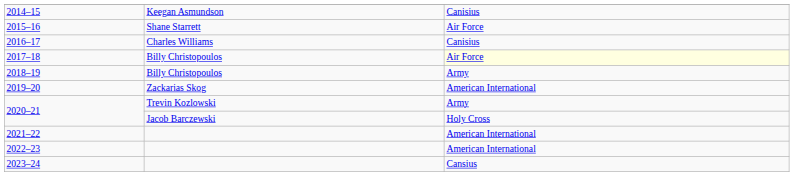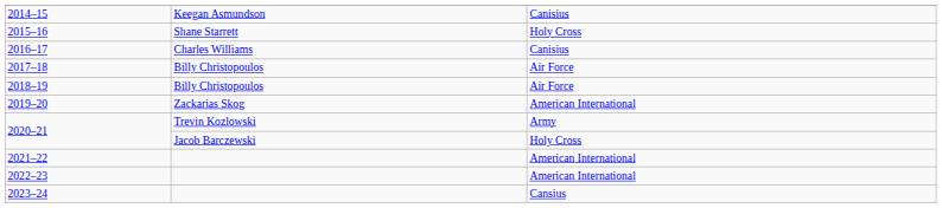2015–16 | column 3: Air Force -> Holy Cross
2017–18 | column 3: lightyellow background -> no background
2018–19 | column 3: Army -> Air Force
